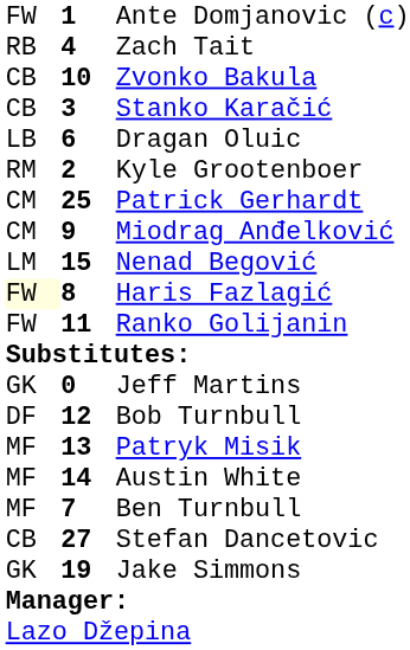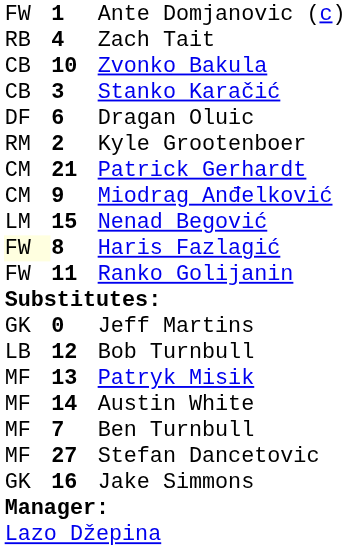Dragan Oluic | column 1: LB -> DF
Patrick Gerhardt | column 2: 25 -> 21
Bob Turnbull | column 1: DF -> LB
Stefan Dancetovic | column 1: CB -> MF
Jake Simmons | column 2: 19 -> 16
